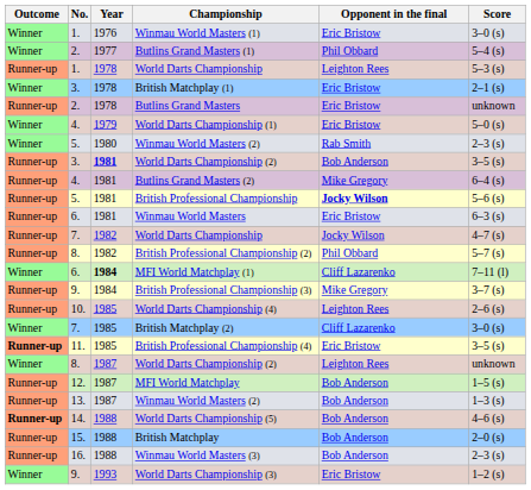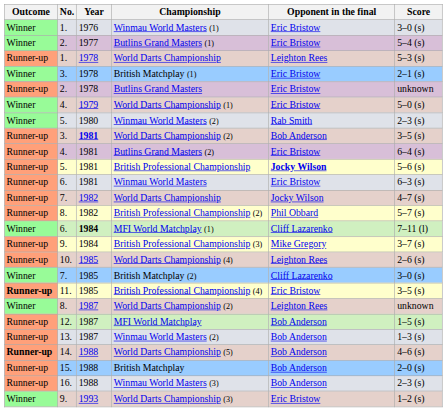Butlins Grand Masters (1) | Opponent in the final: Phil Obbard -> Eric Bristow
Butlins Grand Masters (2) | Opponent in the final: Mike Gregory -> Eric Bristow
